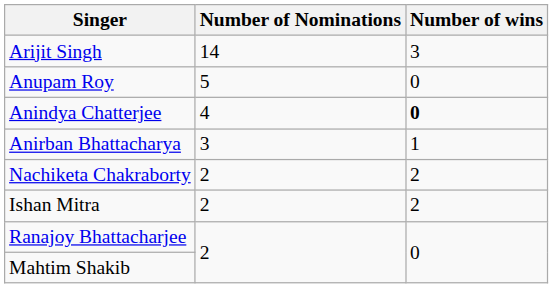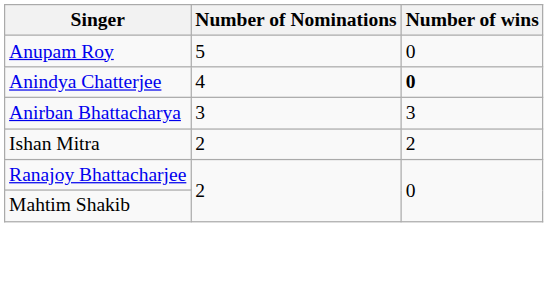- row: Arijit Singh | 14 | 3
Anirban Bhattacharya | Number of wins: 1 -> 3
- row: Nachiketa Chakraborty | 2 | 2
